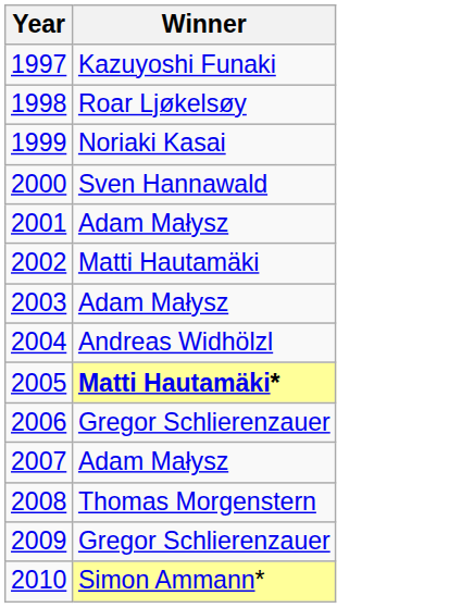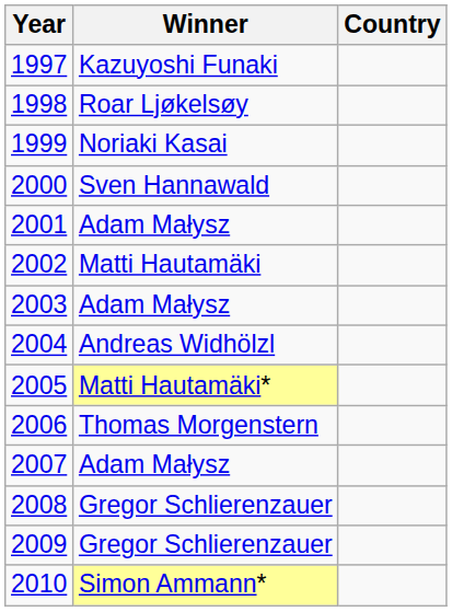+ column: Country
2005 | Winner: bold -> normal
2006 | Winner: Gregor Schlierenzauer -> Thomas Morgenstern
2008 | Winner: Thomas Morgenstern -> Gregor Schlierenzauer
